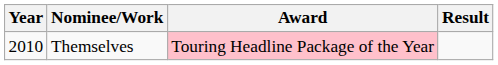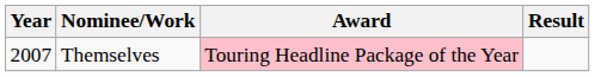Themselves | Year: 2010 -> 2007
